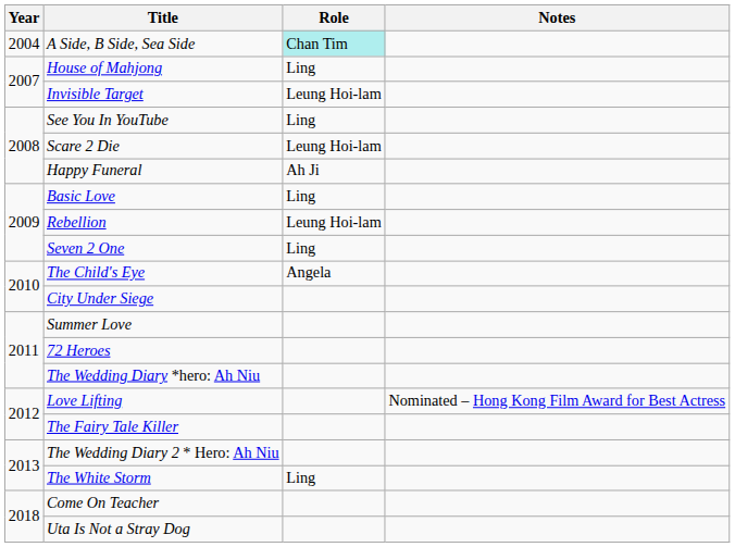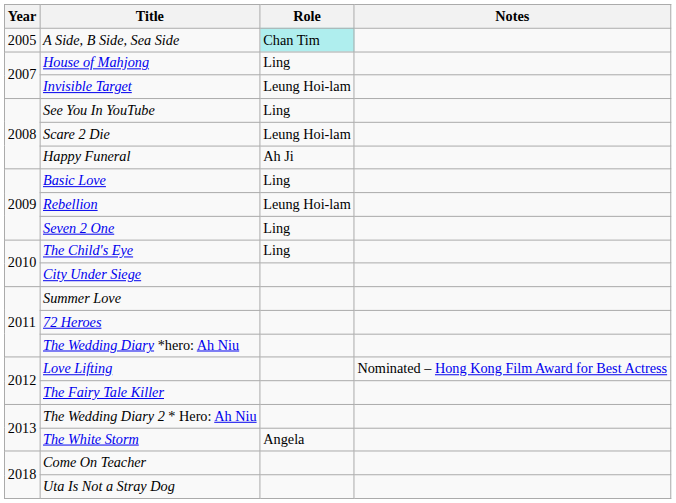A Side, B Side, Sea Side | Year: 2004 -> 2005
The Child's Eye | Role: Angela -> Ling
The White Storm | Role: Ling -> Angela
